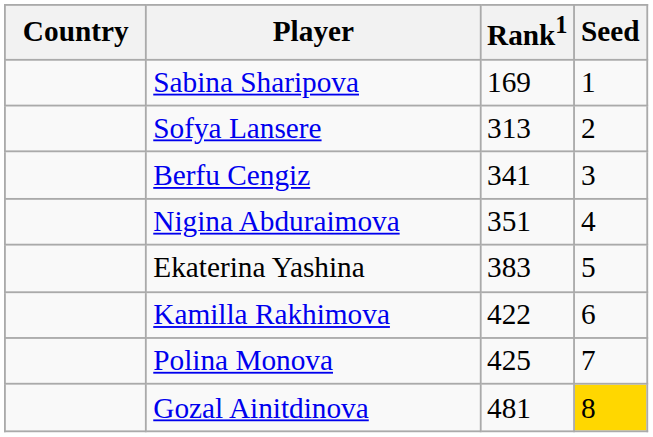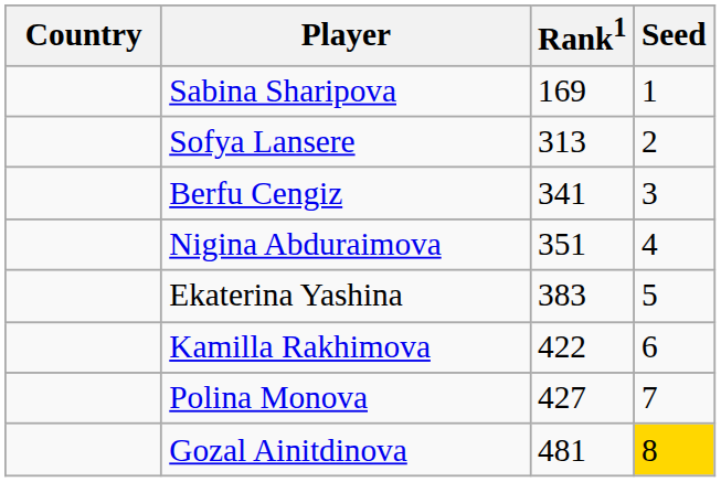Polina Monova | Rank1: 425 -> 427
